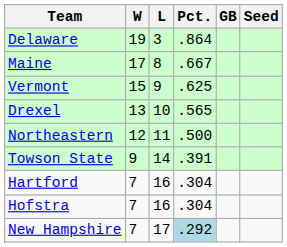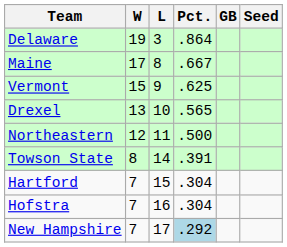Towson State | W: 9 -> 8
Hartford | L: 16 -> 15
